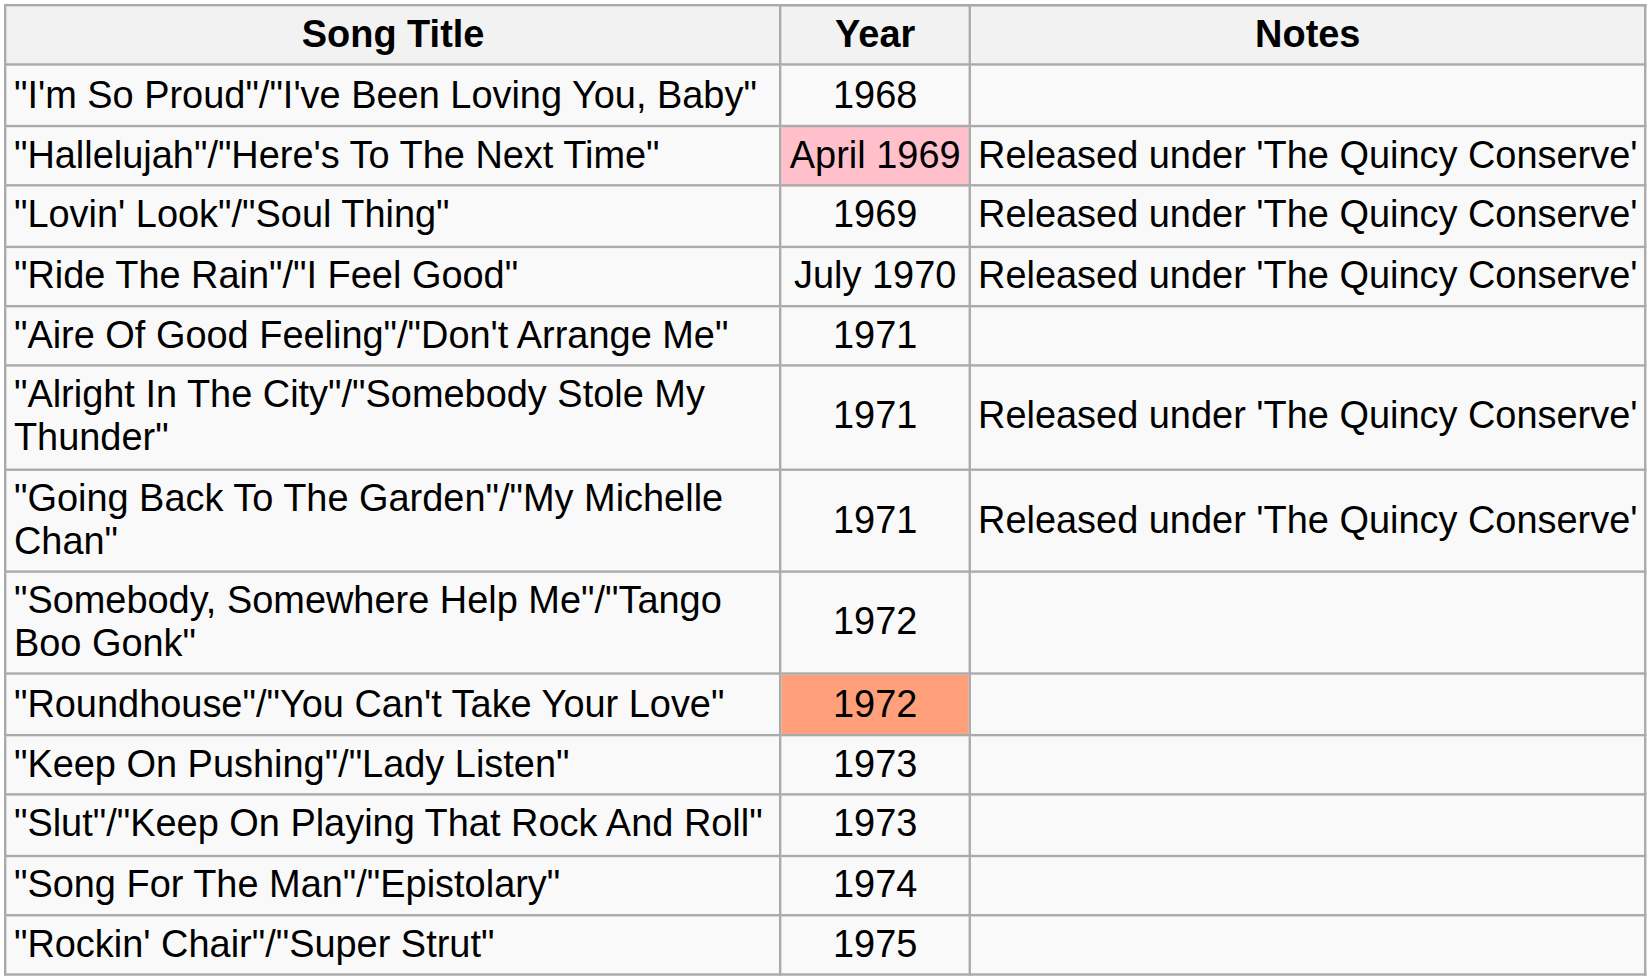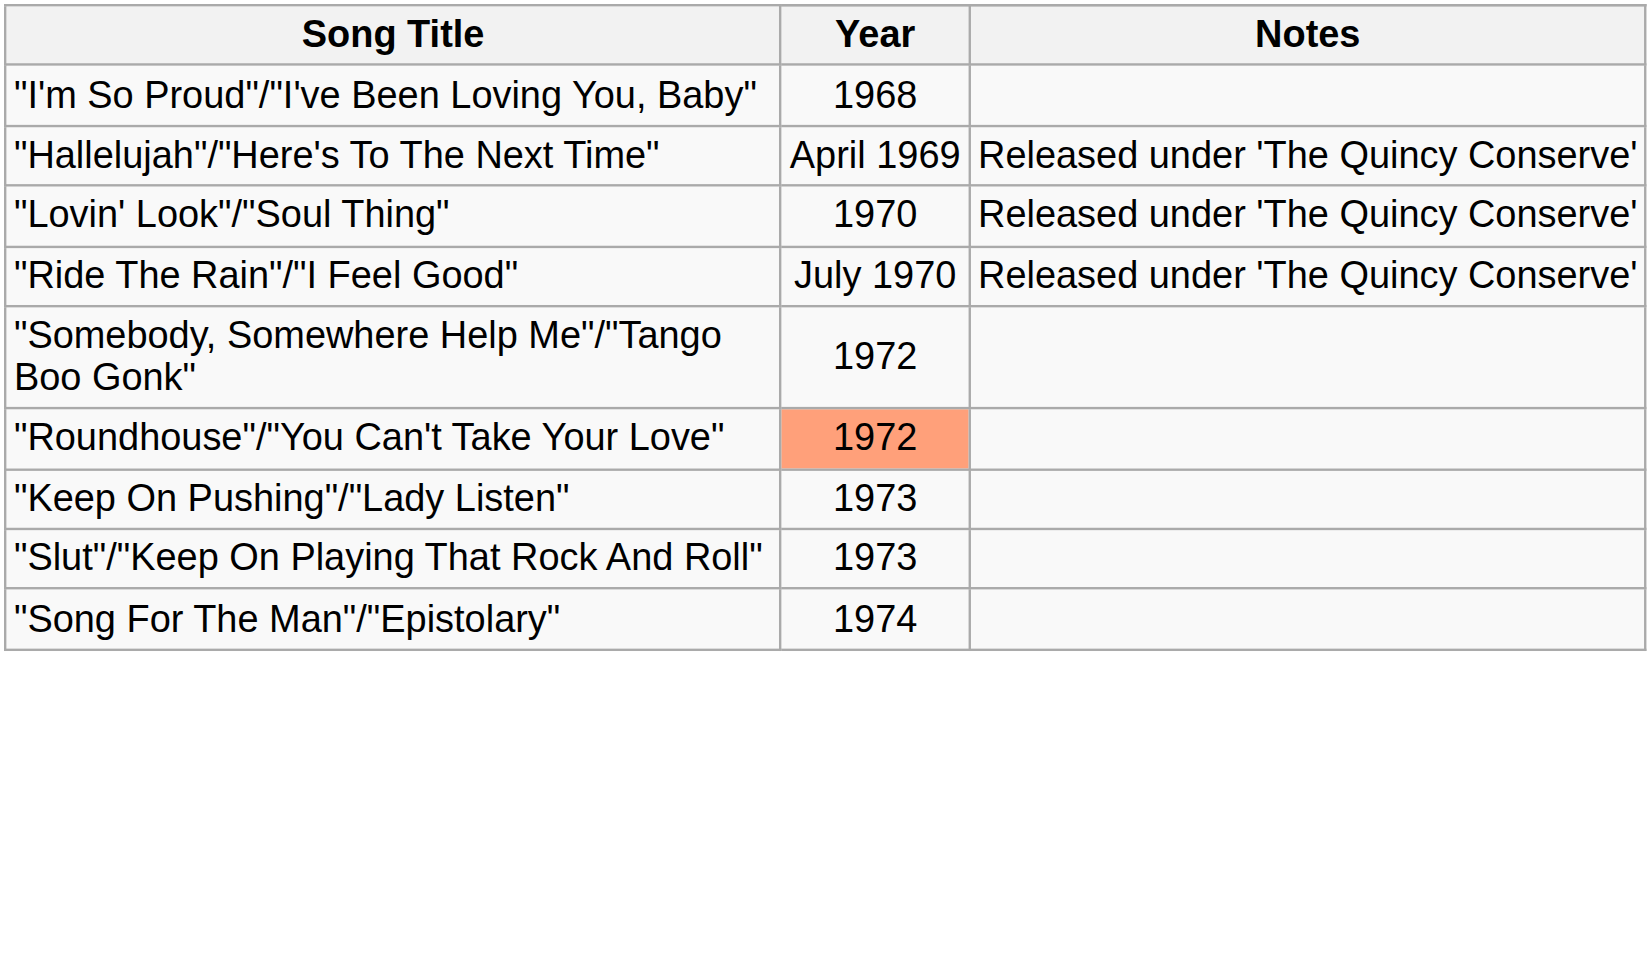"Hallelujah"/"Here's To The Next Time" | Year: pink background -> no background
"Lovin' Look"/"Soul Thing" | Year: 1969 -> 1970
- row: "Aire Of Good Feeling"/"Don't Arrange Me" | 1971
- row: "Alright In The City"/"Somebody Stole My Thunder" | 1971 | Released under 'The Quincy Conserve'
- row: "Going Back To The Garden"/"My Michelle Chan" | 1971 | Released under 'The Quincy Conserve'
- row: "Rockin' Chair"/"Super Strut" | 1975
